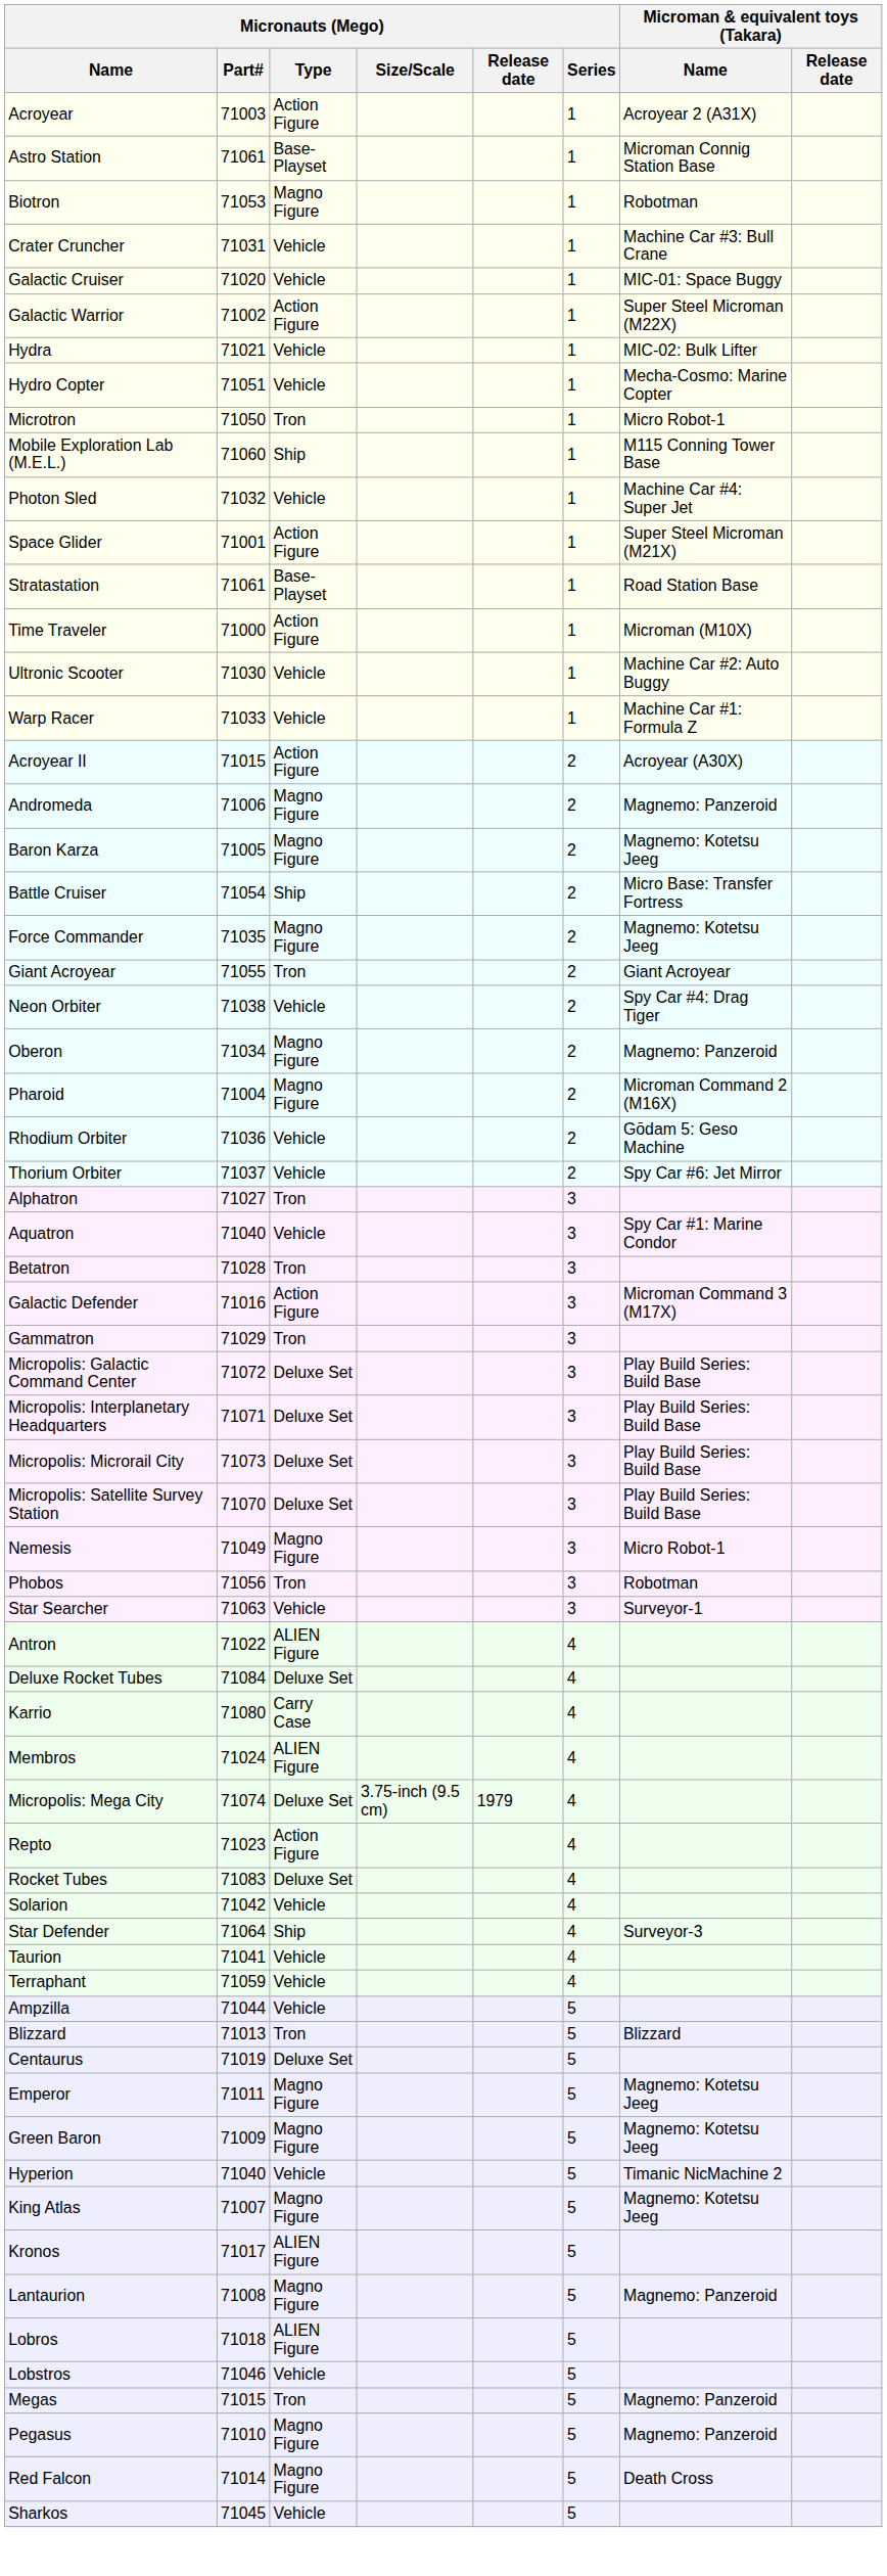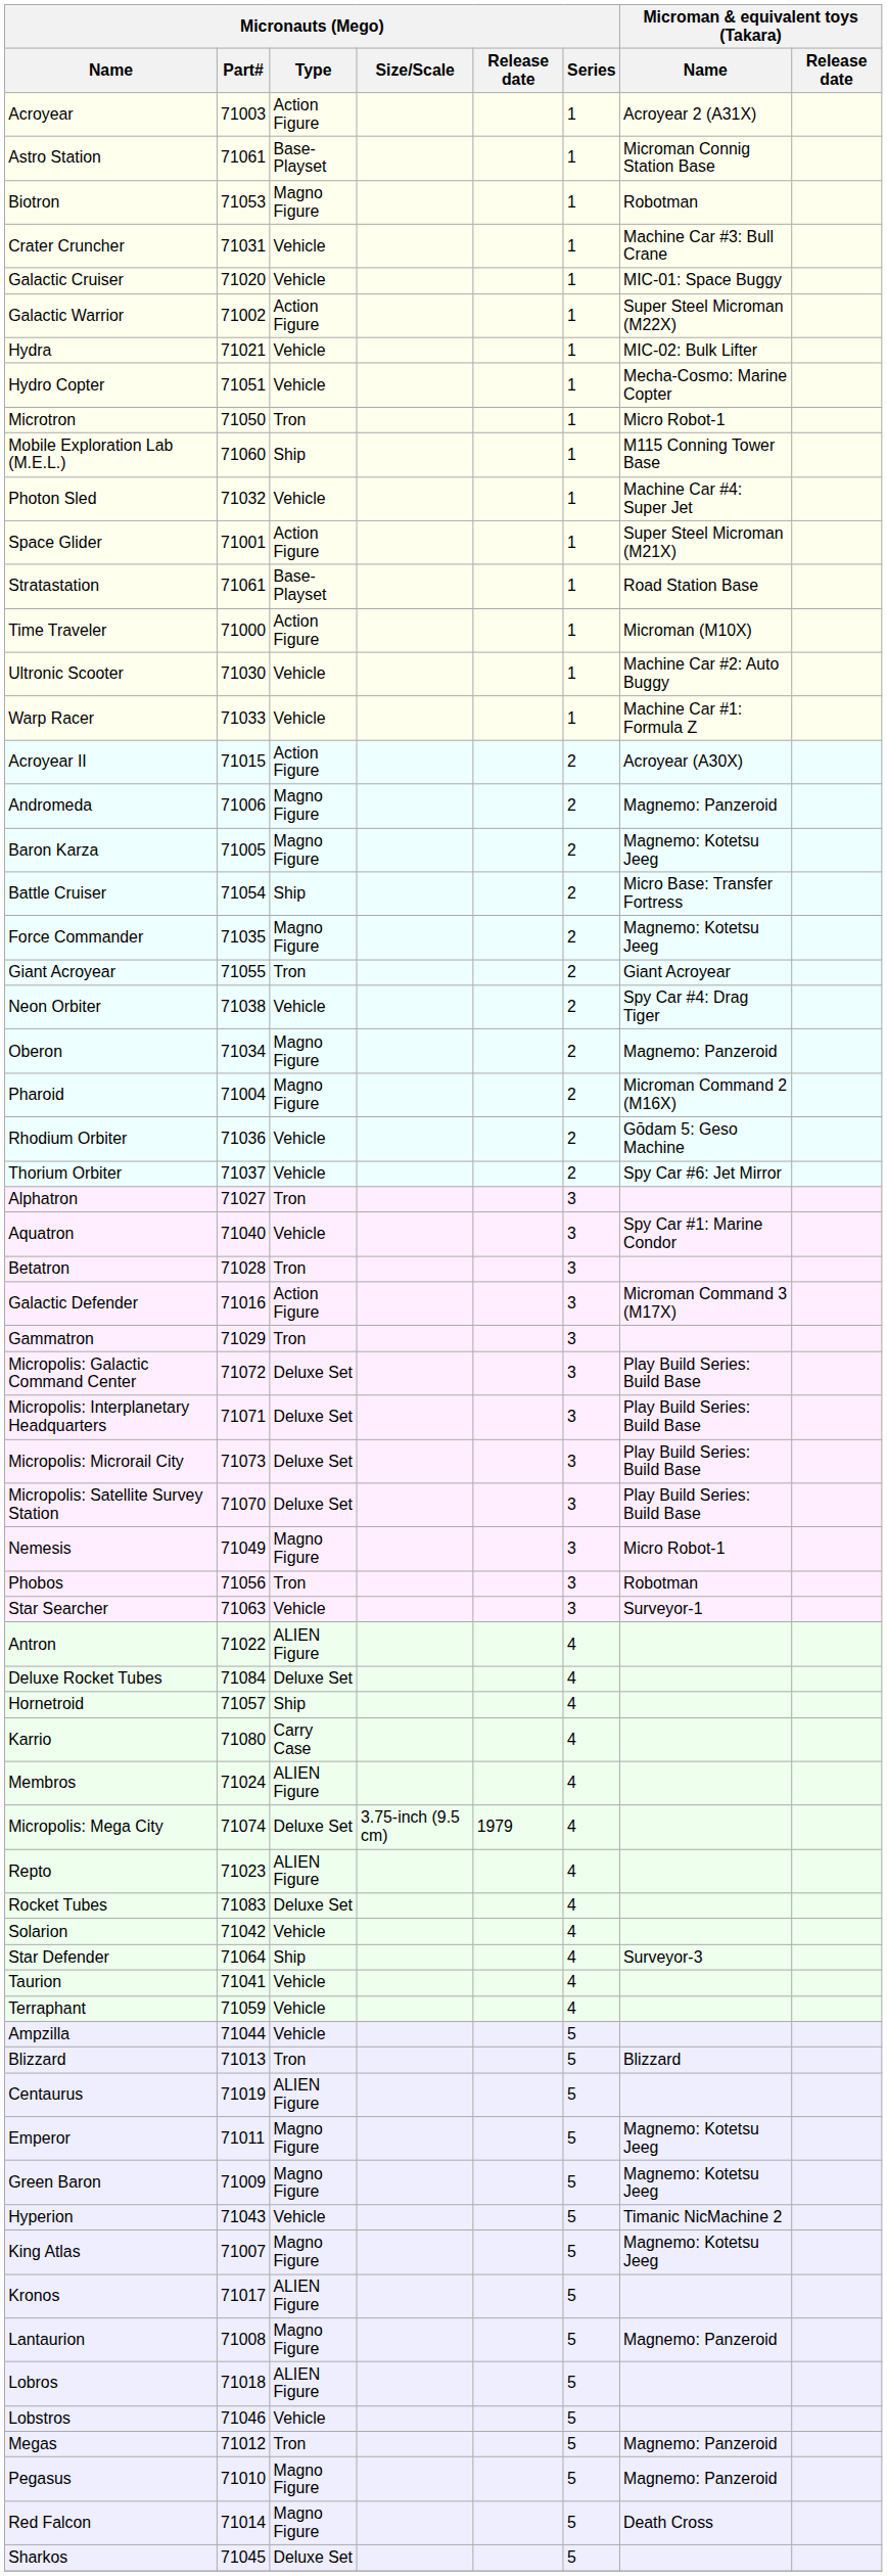+ row: Hornetroid | 71057 | Ship | 4
Repto | Micronauts (Mego) / Type: Action Figure -> ALIEN Figure
Centaurus | Micronauts (Mego) / Type: Deluxe Set -> ALIEN Figure
Hyperion | Micronauts (Mego) / Part#: 71040 -> 71043
Megas | Micronauts (Mego) / Part#: 71015 -> 71012
Sharkos | Micronauts (Mego) / Type: Vehicle -> Deluxe Set
